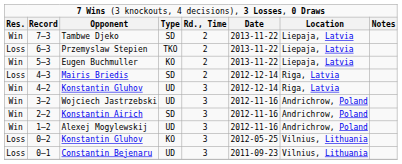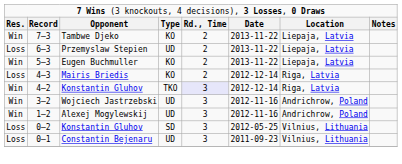Tambwe Djeko | column 4: SD -> KO
Przemyslaw Stepien | column 4: TKO -> UD
Mairis Briedis | column 4: SD -> KO
4–2 / Konstantin Gluhov | column 4: UD -> TKO
4–2 / Konstantin Gluhov | column 5: no background -> lavender background
- row: Win | 2–2 | Konstantin Airich | SD | 3 | 2012-11-16 | Andrichrow, Poland
0–2 / Konstantin Gluhov | column 4: KO -> SD
